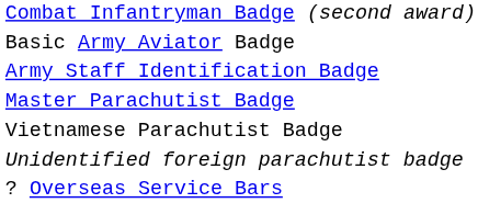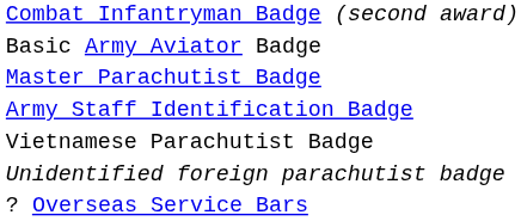rows swapped: Master Parachutist Badge <-> Army Staff Identification Badge
